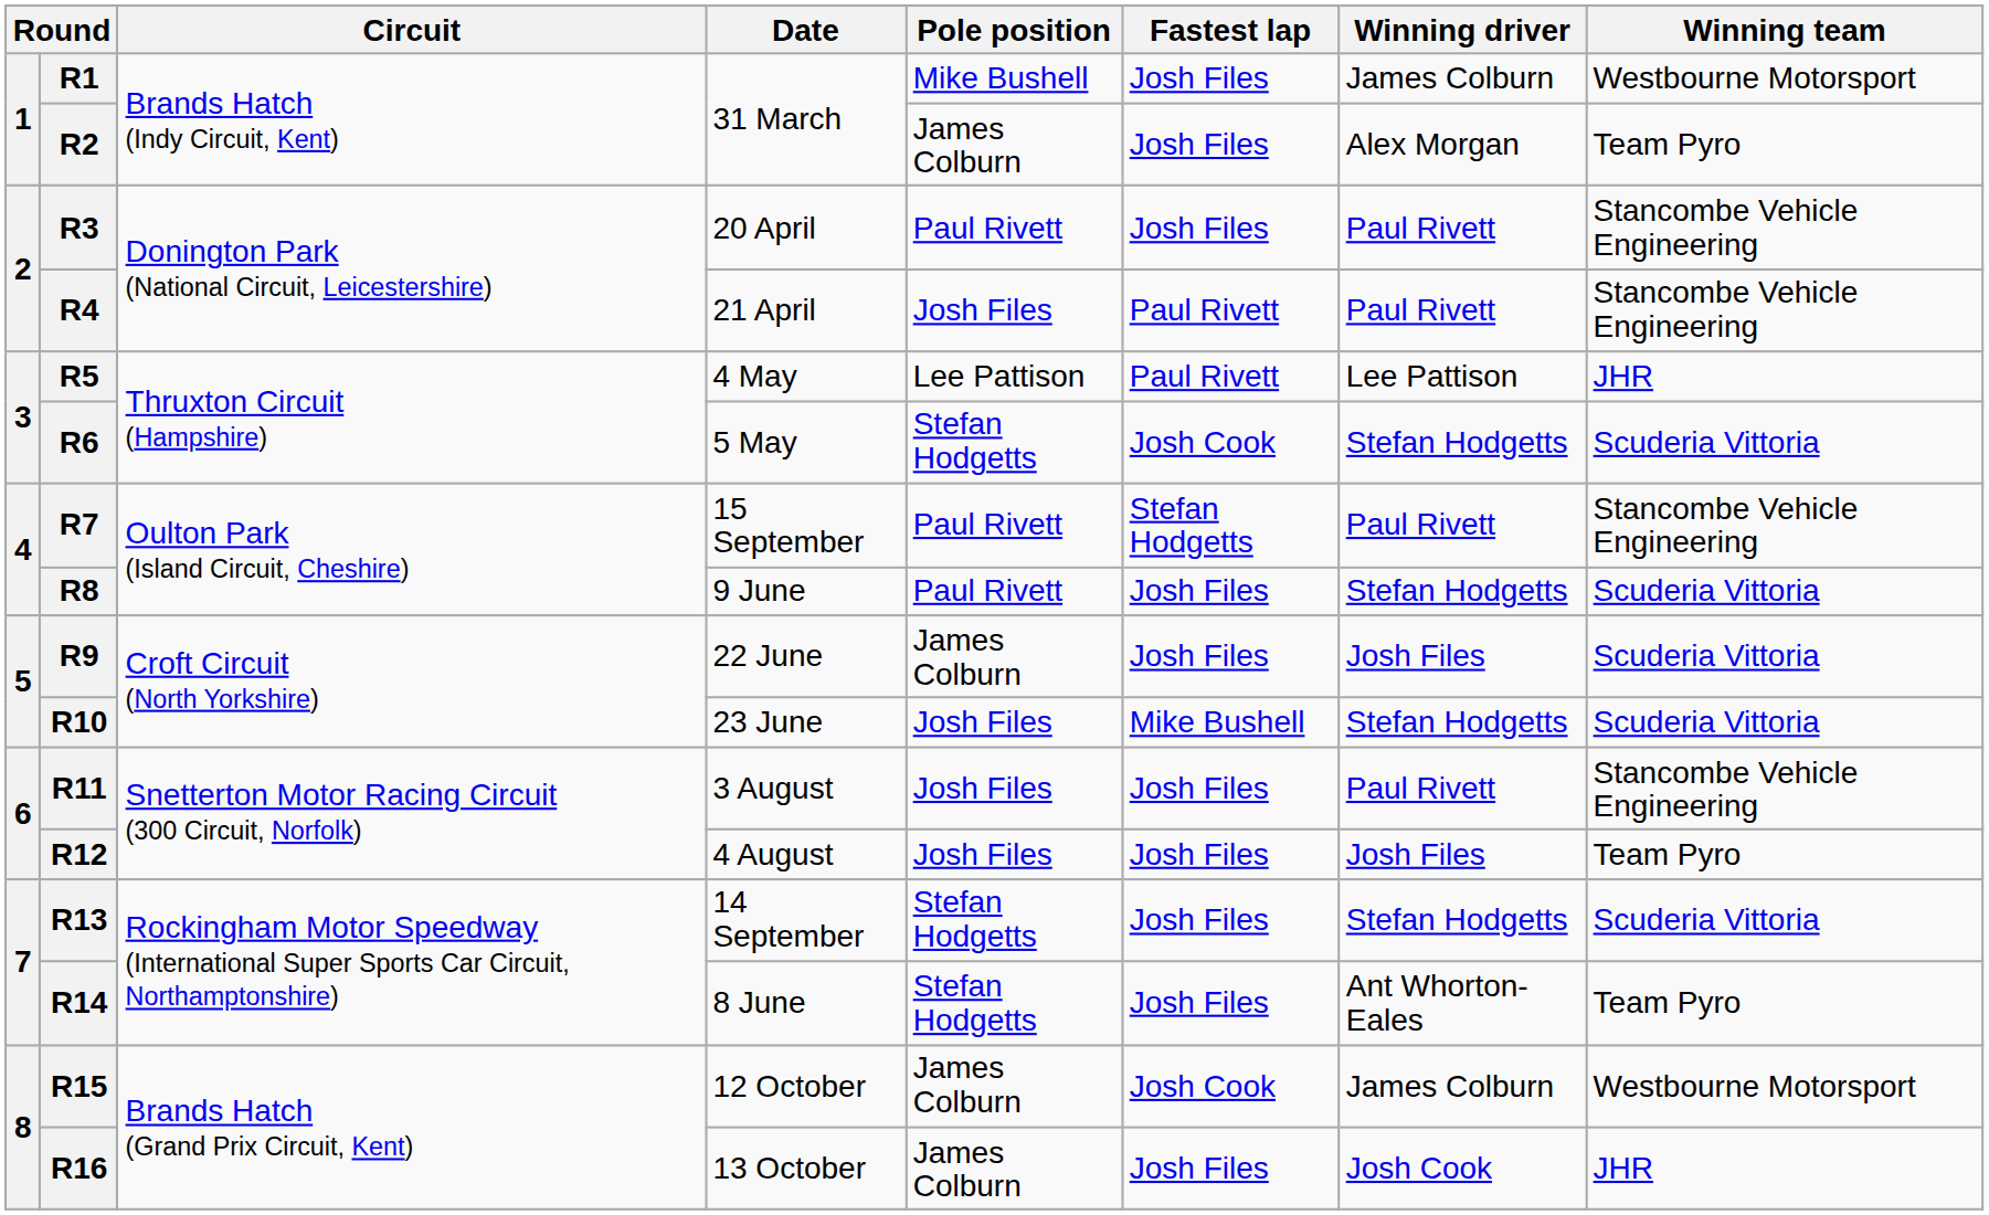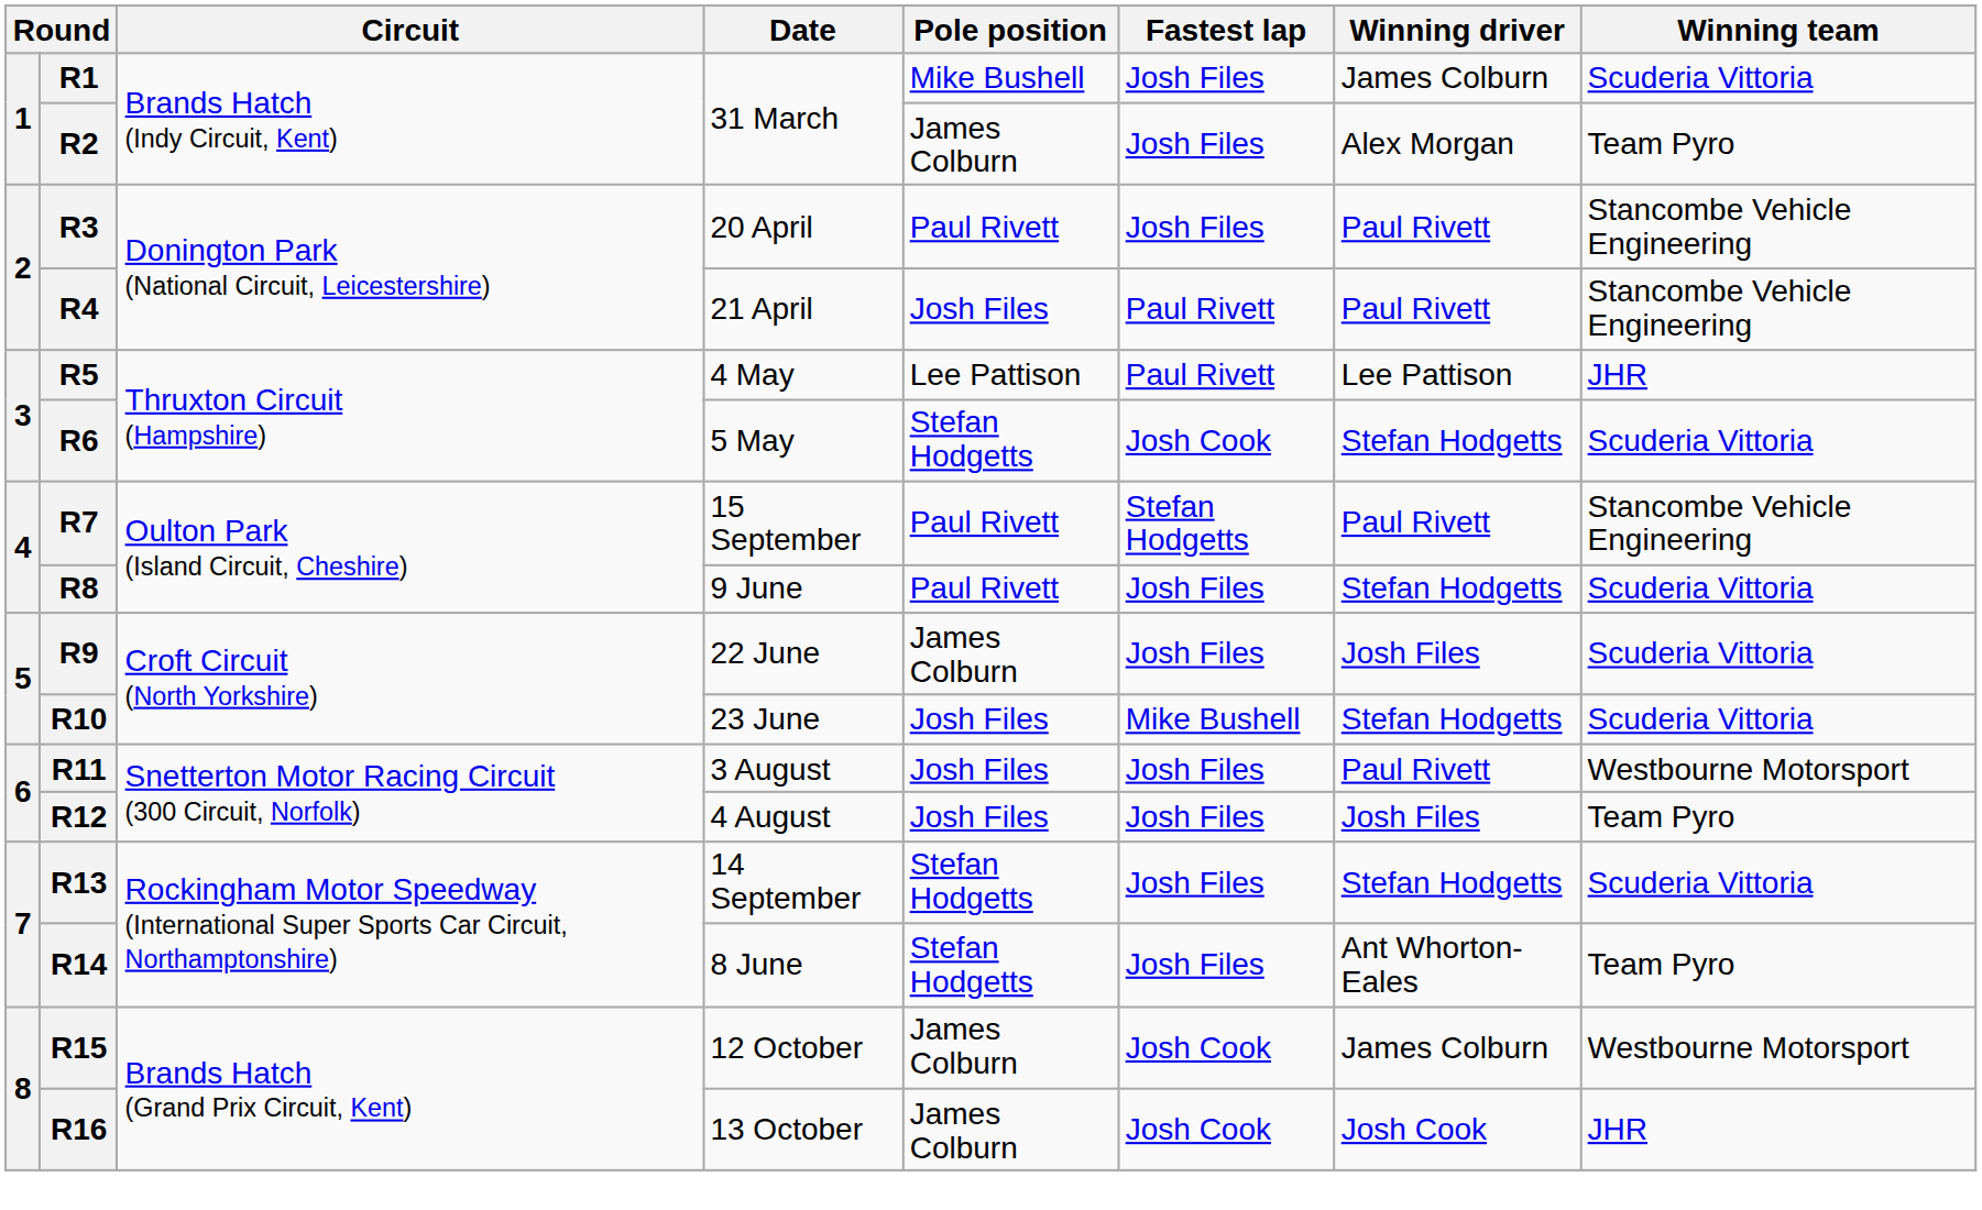R1 | Winning team: Westbourne Motorsport -> Scuderia Vittoria
R11 | Winning team: Stancombe Vehicle Engineering -> Westbourne Motorsport
R16 | Fastest lap: Josh Files -> Josh Cook
